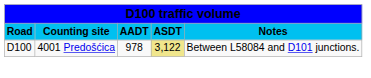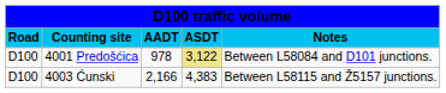+ row: D100 | 4003 Ćunski | 2,166 | 4,383 | Between L58115 and Ž5157 junctions.
